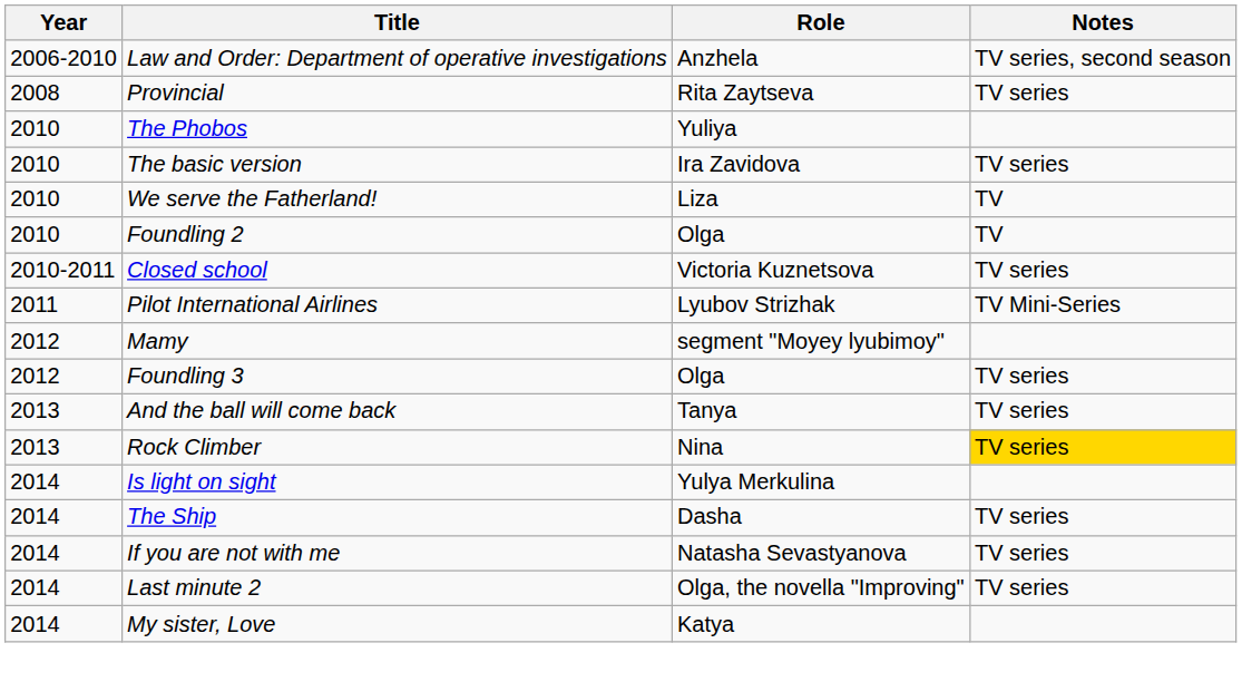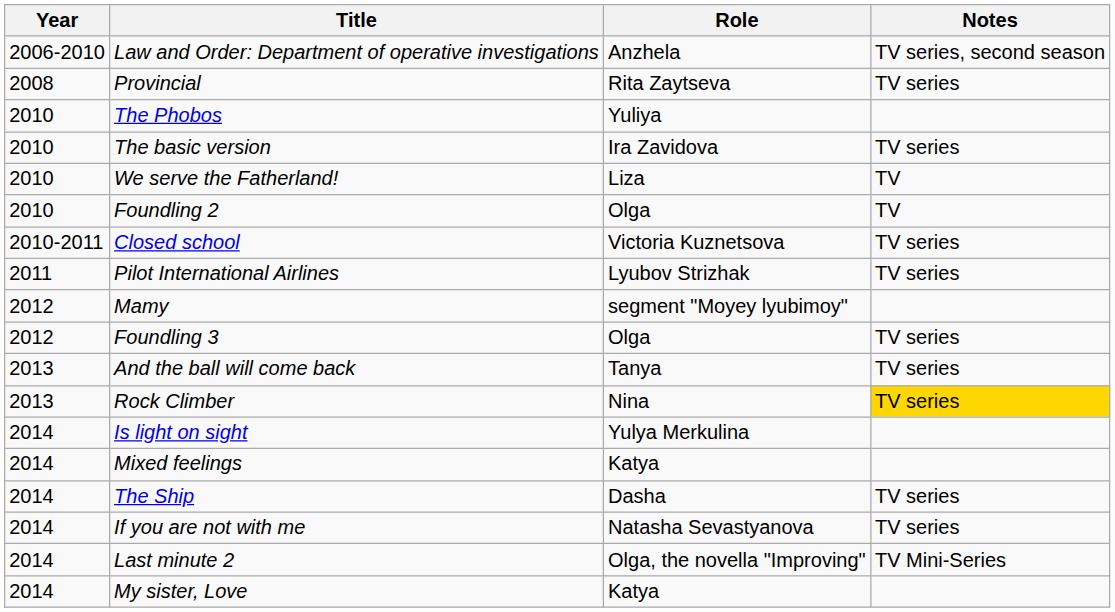Pilot International Airlines | Notes: TV Mini-Series -> TV series
+ row: 2014 | Mixed feelings | Katya
Last minute 2 | Notes: TV series -> TV Mini-Series
